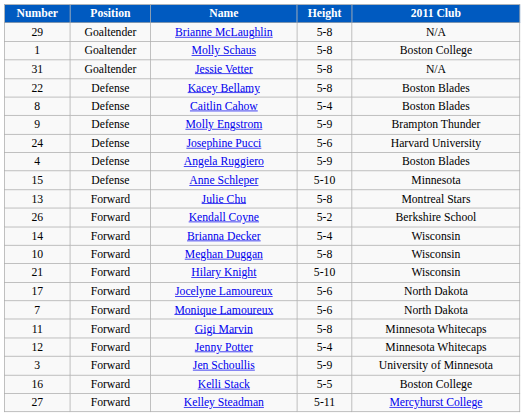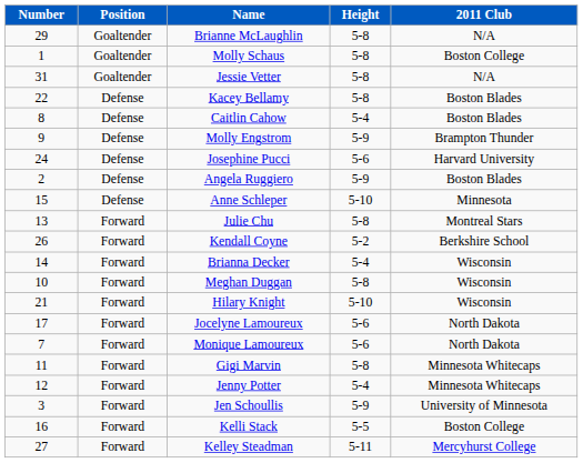Angela Ruggiero | Number: 4 -> 2
